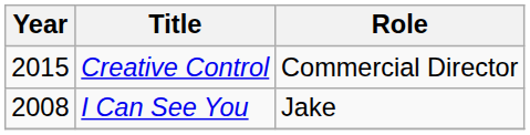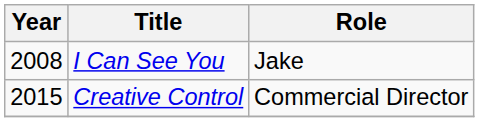rows swapped: I Can See You <-> Creative Control
